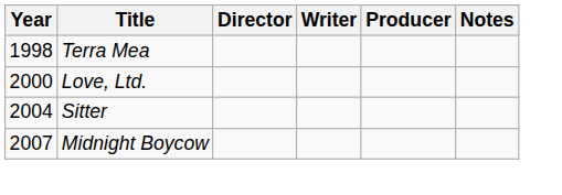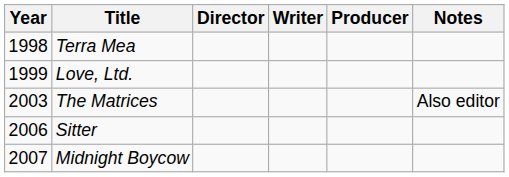Love, Ltd. | Year: 2000 -> 1999
+ row: 2003 | The Matrices | Also editor
Sitter | Year: 2004 -> 2006
